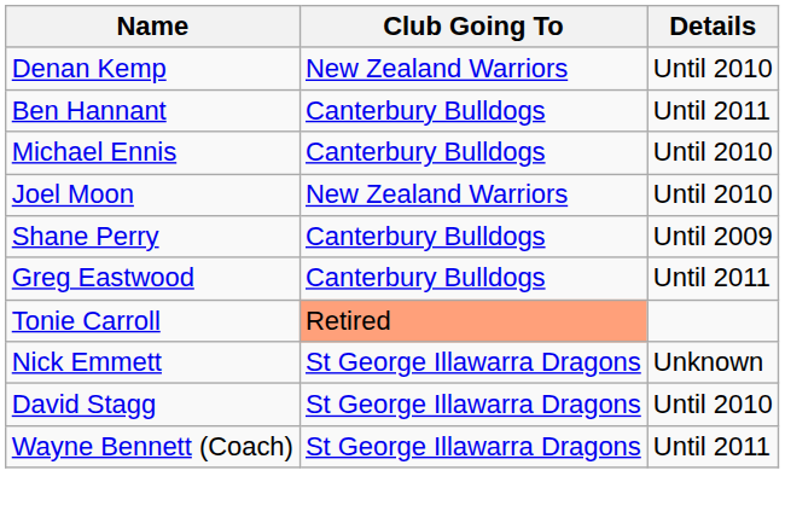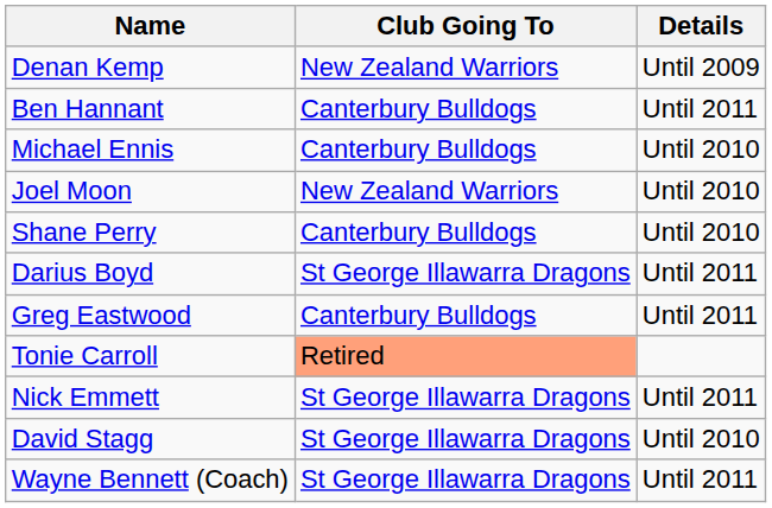Denan Kemp | Details: Until 2010 -> Until 2009
Shane Perry | Details: Until 2009 -> Until 2010
+ row: Darius Boyd | St George Illawarra Dragons | Until 2011
Nick Emmett | Details: Unknown -> Until 2011
